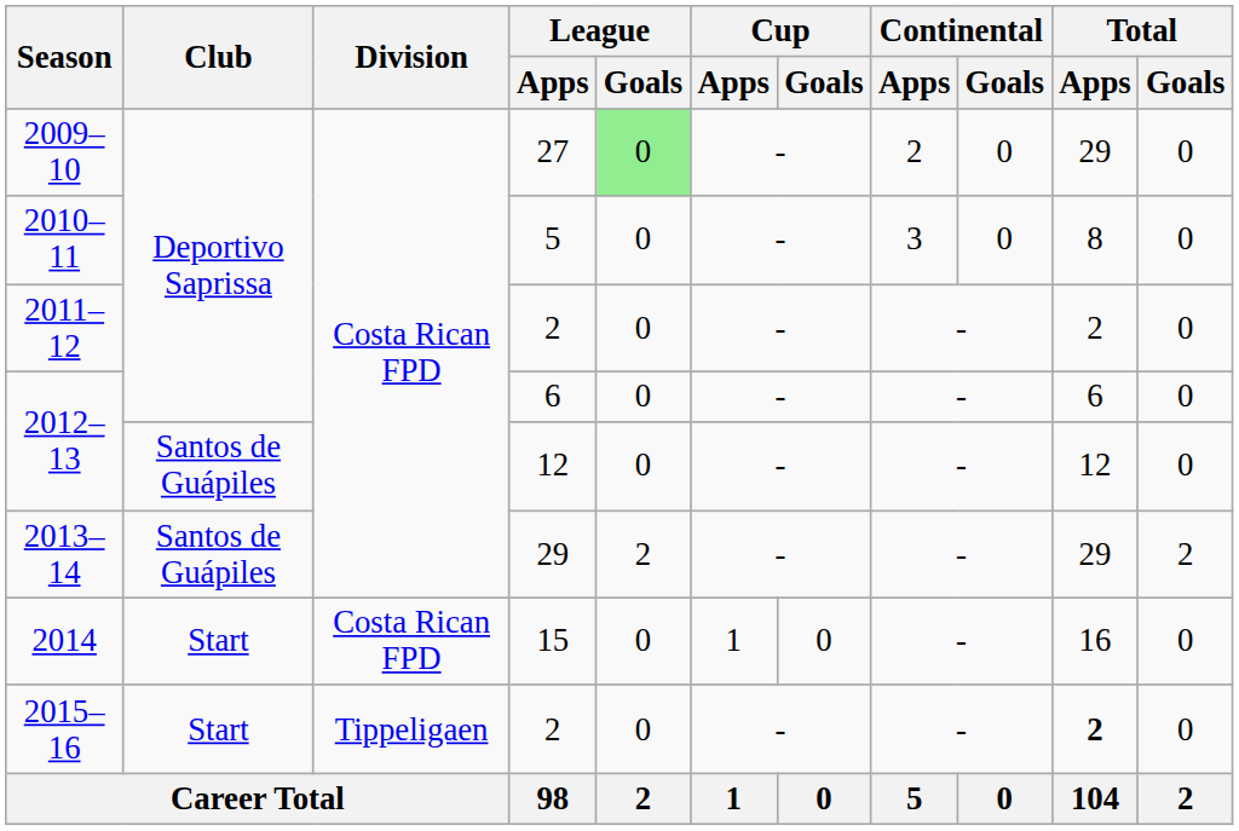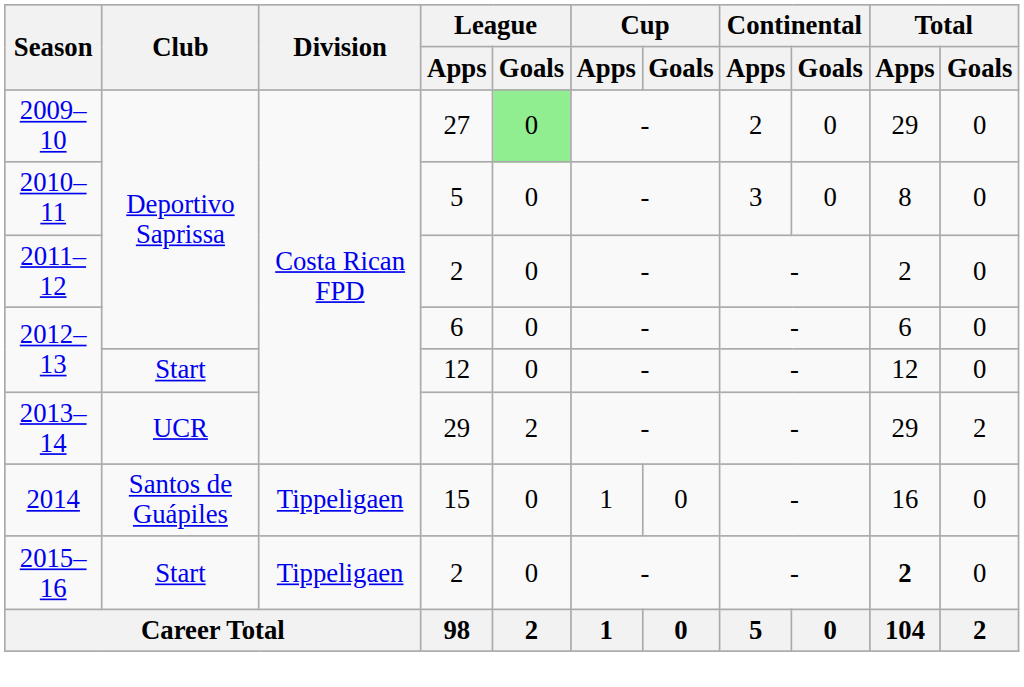2012–13 / 12 | Club: Santos de Guápiles -> Start
2013–14 | Club: Santos de Guápiles -> UCR
2014 | Club: Start -> Santos de Guápiles
2014 | Division: Costa Rican FPD -> Tippeligaen
